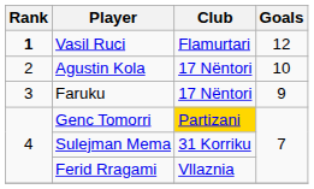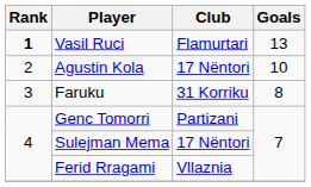Vasil Ruci | Goals: 12 -> 13
Faruku | Club: 17 Nëntori -> 31 Korriku
Faruku | Goals: 9 -> 8
Genc Tomorri | Club: gold background -> no background
Sulejman Mema | Club: 31 Korriku -> 17 Nëntori
